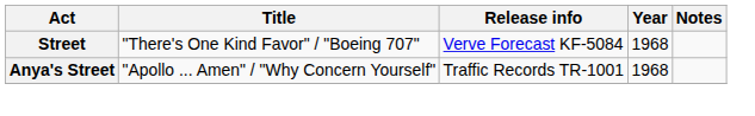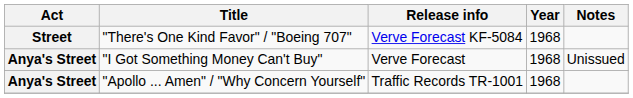+ row: Anya's Street | "I Got Something Money Can't Buy" | Verve Forecast | 1968 | Unissued
